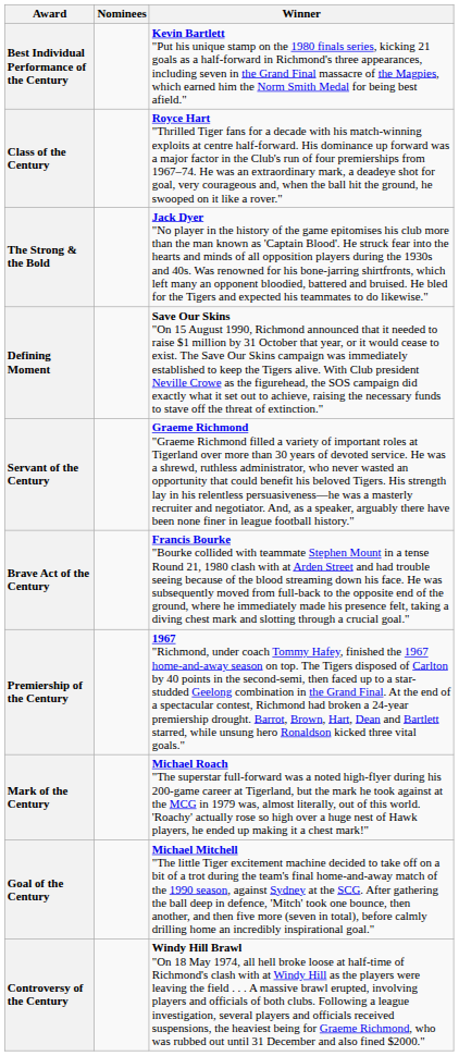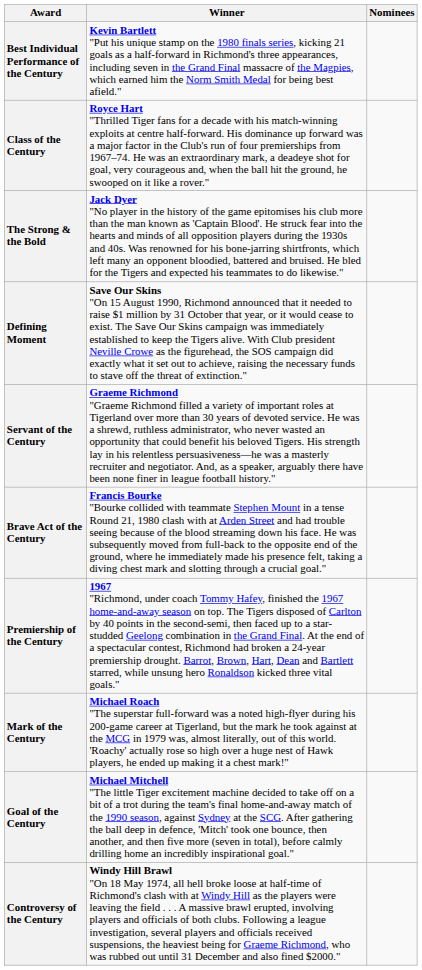columns swapped: Winner <-> Nominees
